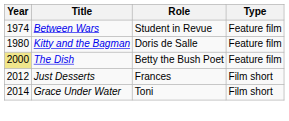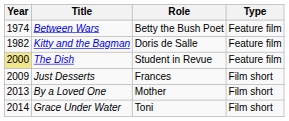Between Wars | Role: Student in Revue -> Betty the Bush Poet
Kitty and the Bagman | Year: 1980 -> 1982
The Dish | Role: Betty the Bush Poet -> Student in Revue
Just Desserts | Year: 2012 -> 2009
+ row: 2013 | By a Loved One | Mother | Film short
